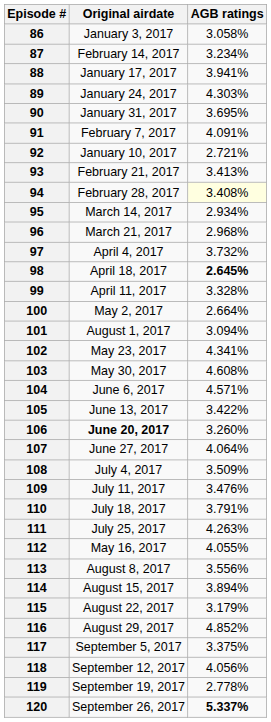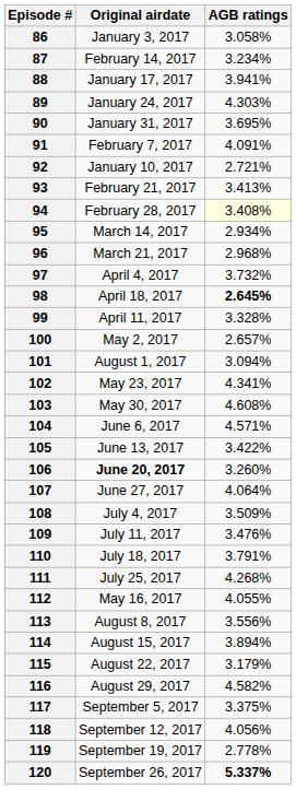100 | AGB ratings: 2.664% -> 2.657%
111 | AGB ratings: 4.263% -> 4.268%
116 | AGB ratings: 4.852% -> 4.582%
